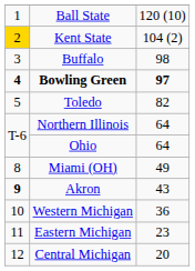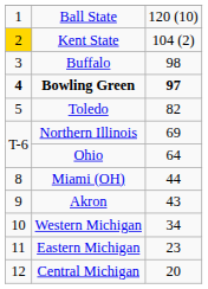Northern Illinois | column 3: 64 -> 69
Miami (OH) | column 3: 49 -> 44
Akron | column 1: bold -> normal
Western Michigan | column 3: 36 -> 34
